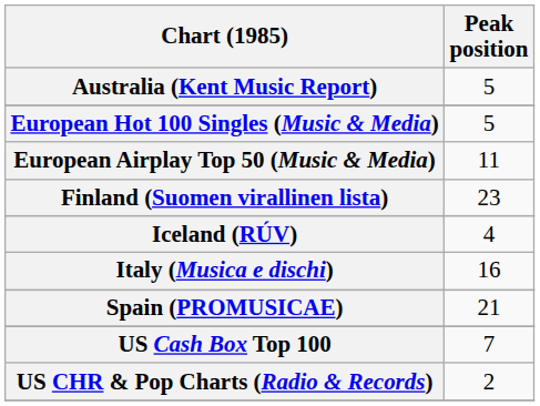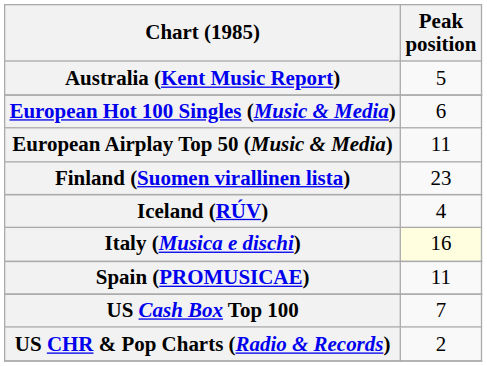European Hot 100 Singles (Music & Media) | Peak position: 5 -> 6
Italy (Musica e dischi) | Peak position: no background -> lightyellow background
Spain (PROMUSICAE) | Peak position: 21 -> 11
